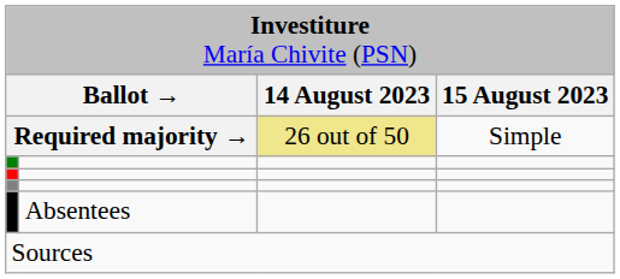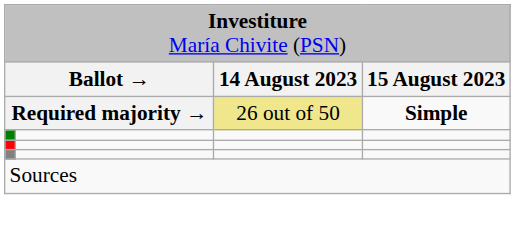Required majority → | column 4: normal -> bold
- row: Absentees
